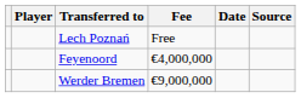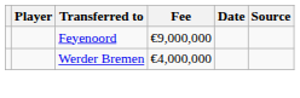- row: Lech Poznań | Free
Feyenoord | Fee: €4,000,000 -> €9,000,000
Werder Bremen | Fee: €9,000,000 -> €4,000,000
